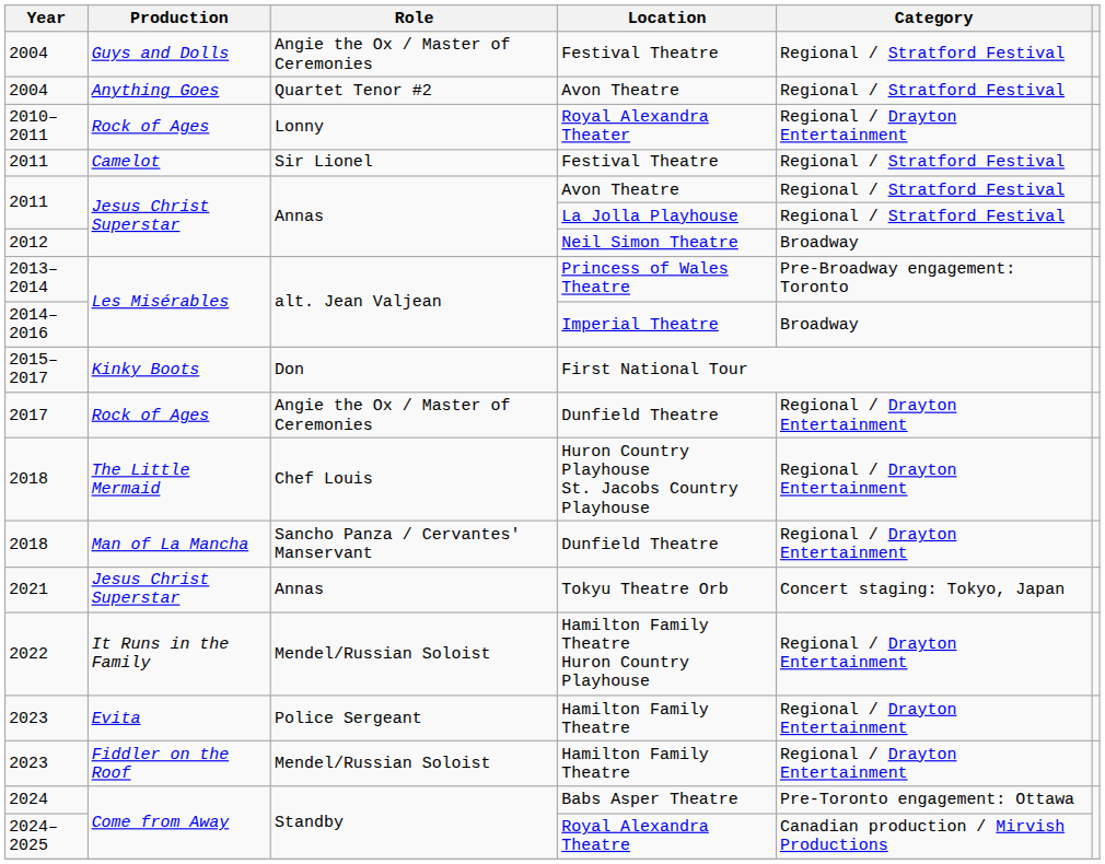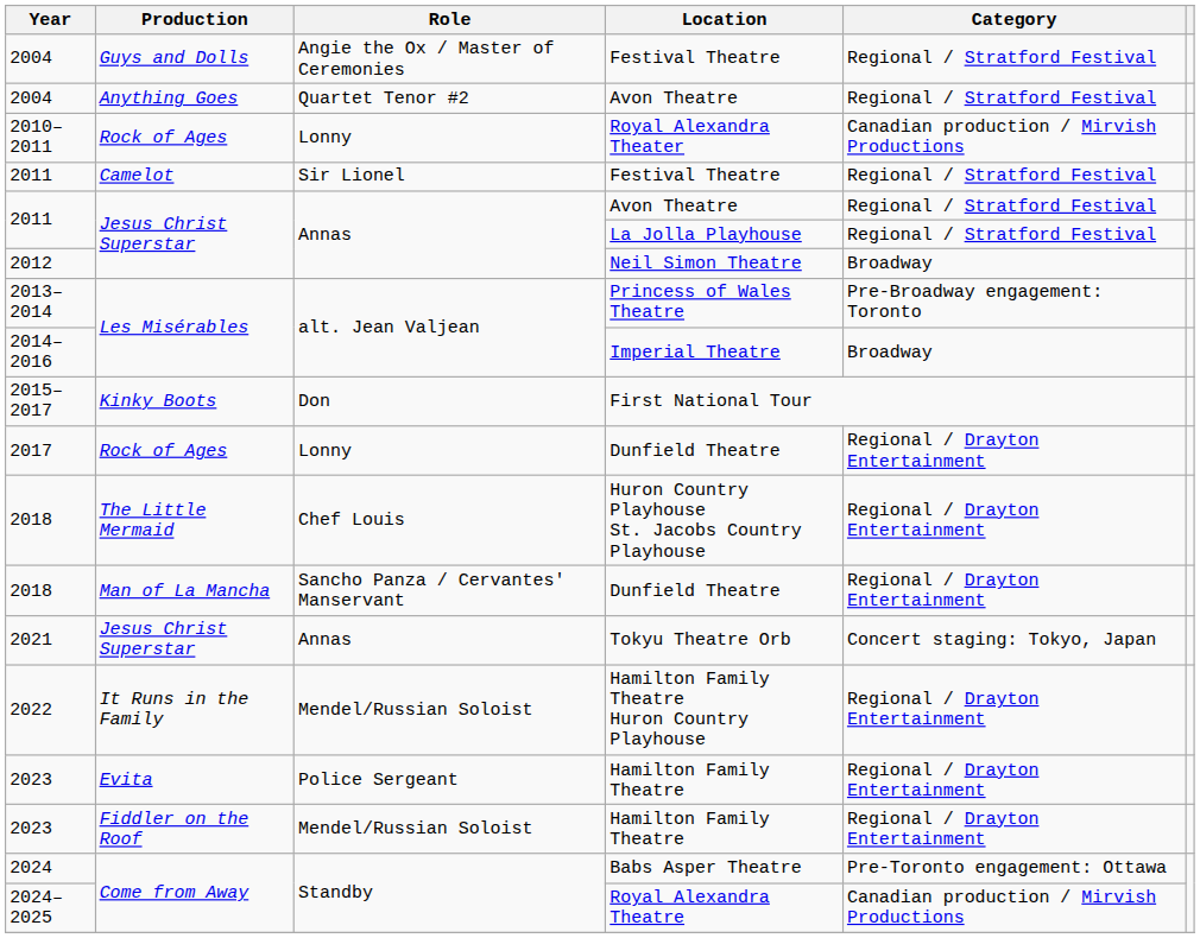Royal Alexandra Theater | Category: Regional / Drayton Entertainment -> Canadian production / Mirvish Productions
Rock of Ages / Dunfield Theatre | Role: Angie the Ox / Master of Ceremonies -> Lonny
